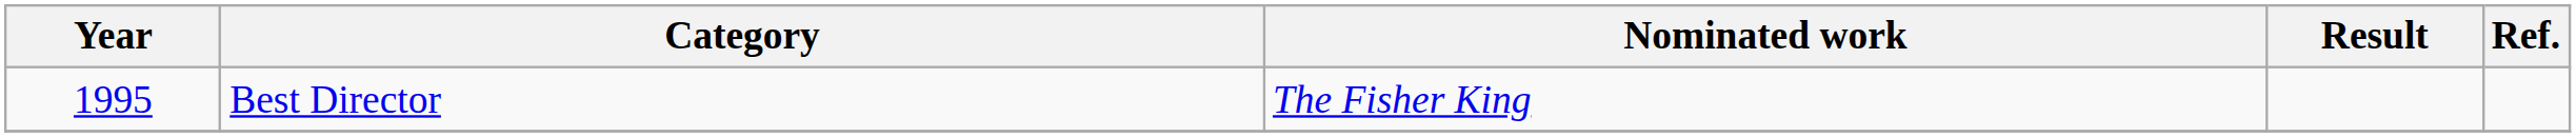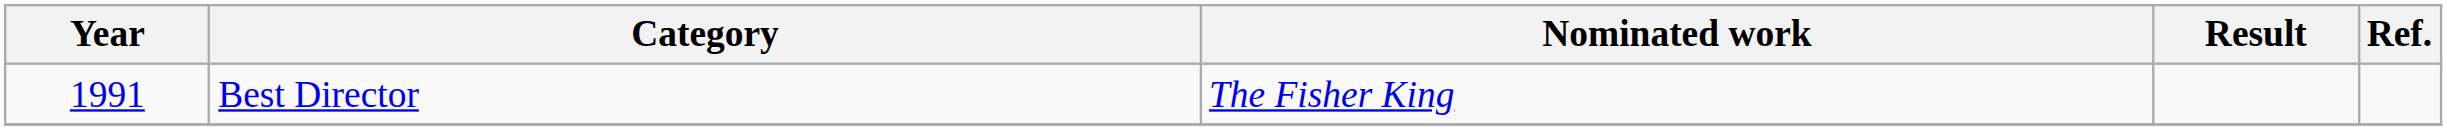Best Director | Year: 1995 -> 1991
